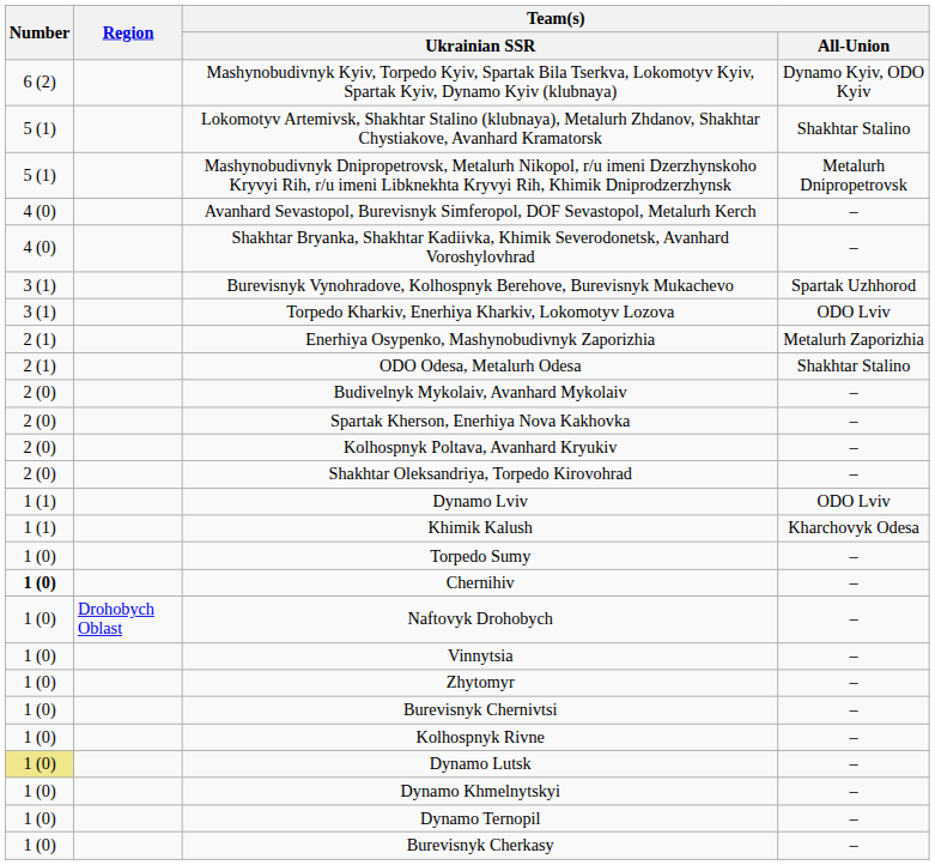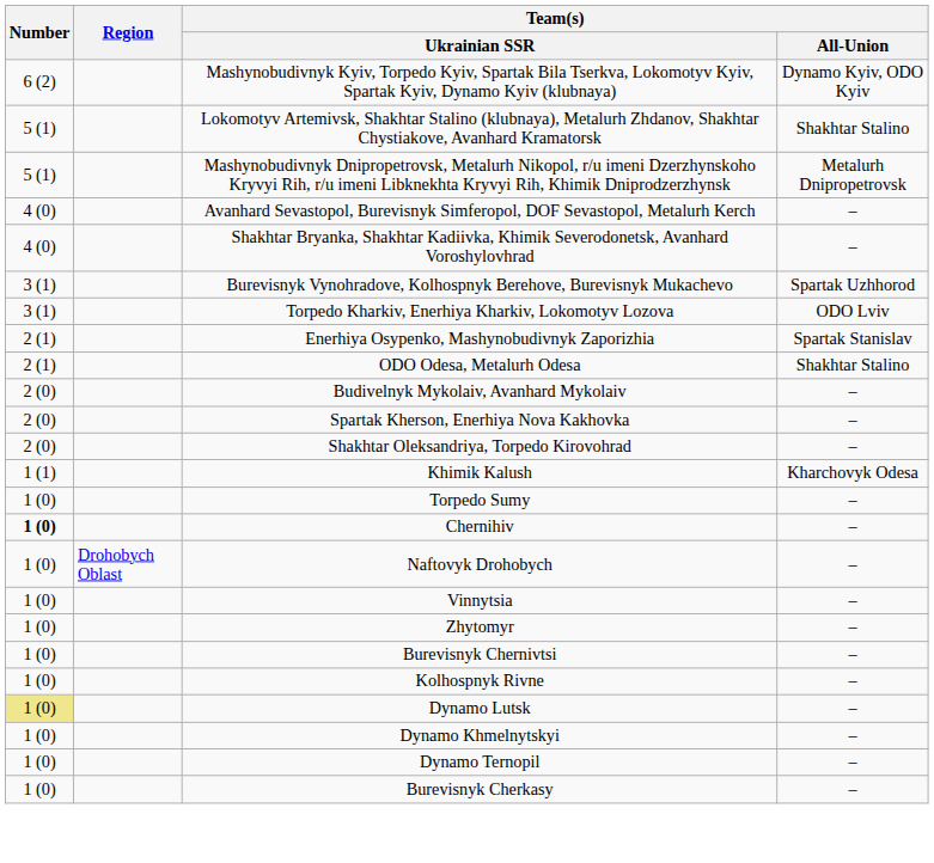Enerhiya Osypenko, Mashynobudivnyk Zaporizhia | Team(s) / All-Union: Metalurh Zaporizhia -> Spartak Stanislav
- row: 2 (0) | Kolhospnyk Poltava, Avanhard Kryukiv | –
- row: 1 (1) | Dynamo Lviv | ODO Lviv
